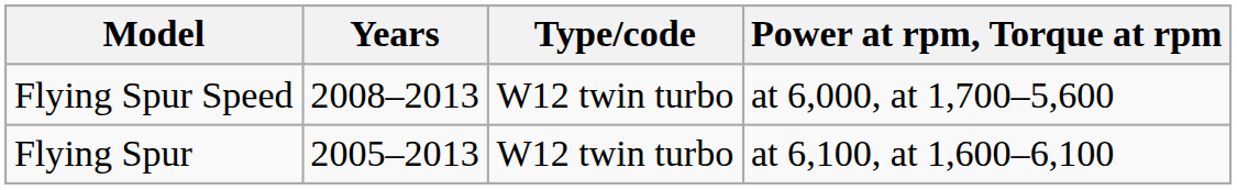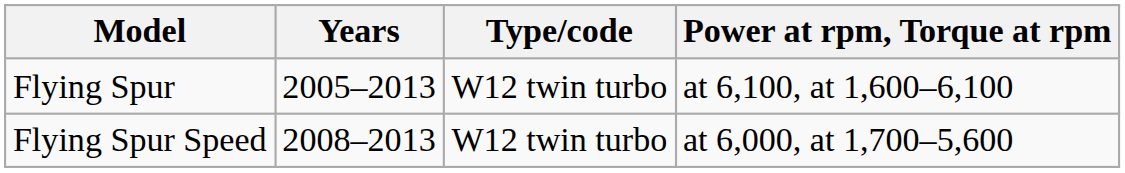rows swapped: Flying Spur <-> Flying Spur Speed
